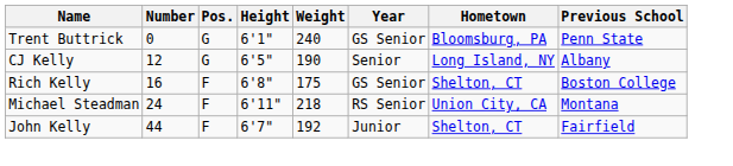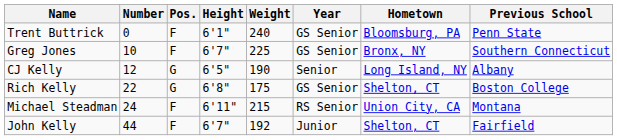Trent Buttrick | Pos.: G -> F
+ row: Greg Jones | 10 | F | 6'7" | 225 | GS Senior | Bronx, NY | Southern Connecticut
Rich Kelly | Number: 16 -> 22
Rich Kelly | Pos.: F -> G
Michael Steadman | Weight: 218 -> 215
